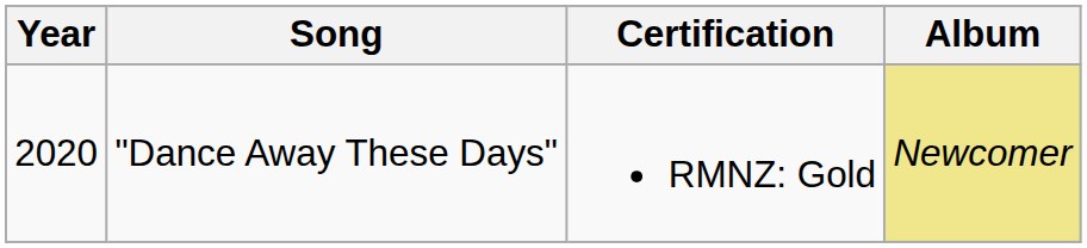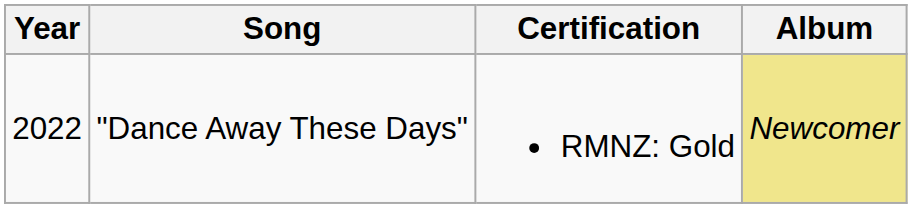"Dance Away These Days" | Year: 2020 -> 2022
